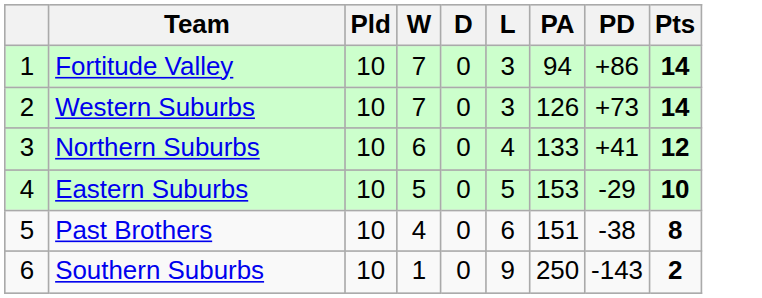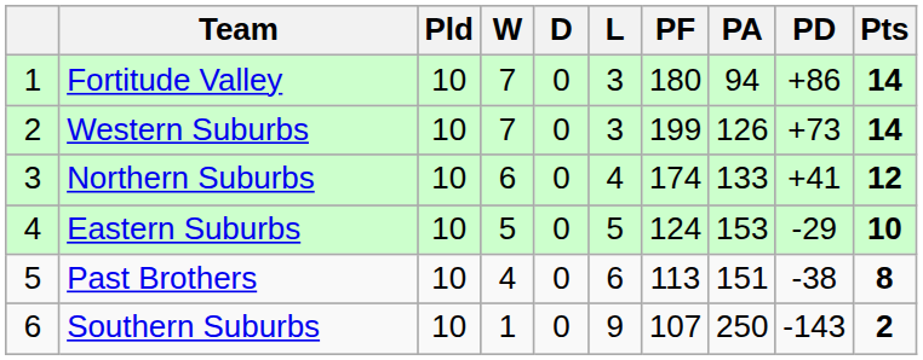+ column: PF | 180 | 199 | 174 | 124 | 113 | 107
